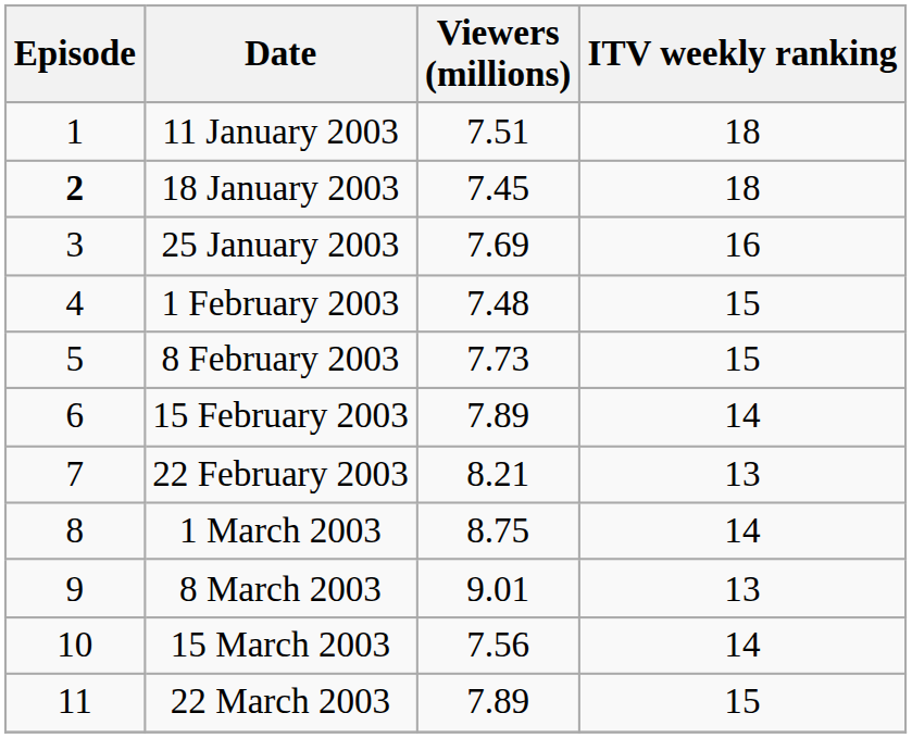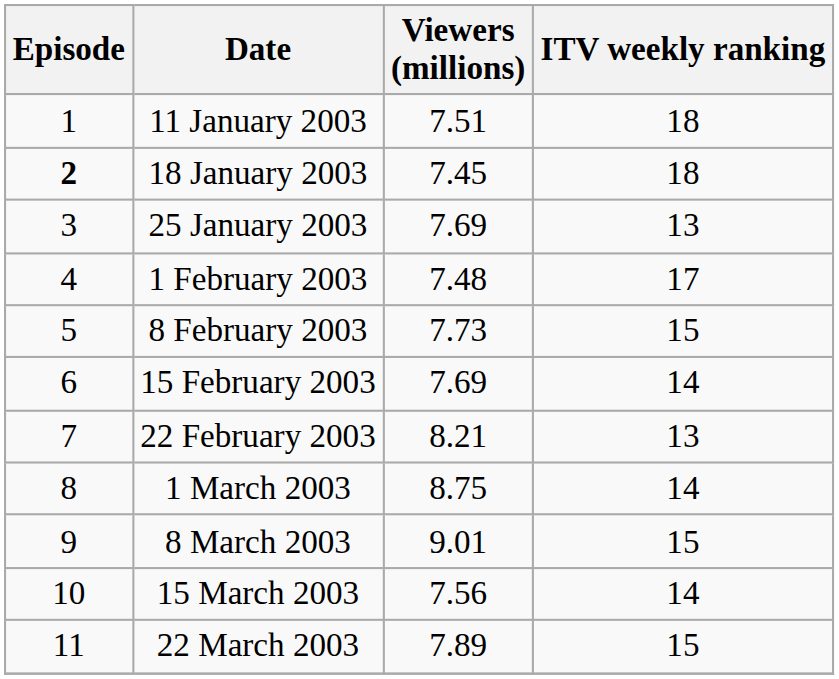25 January 2003 | ITV weekly ranking: 16 -> 13
1 February 2003 | ITV weekly ranking: 15 -> 17
15 February 2003 | Viewers (millions): 7.89 -> 7.69
8 March 2003 | ITV weekly ranking: 13 -> 15
